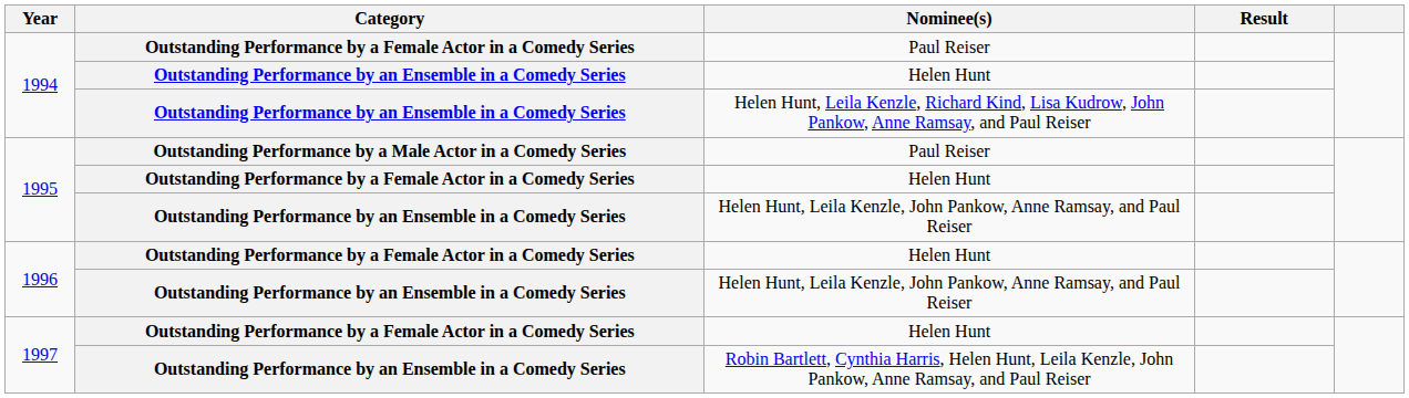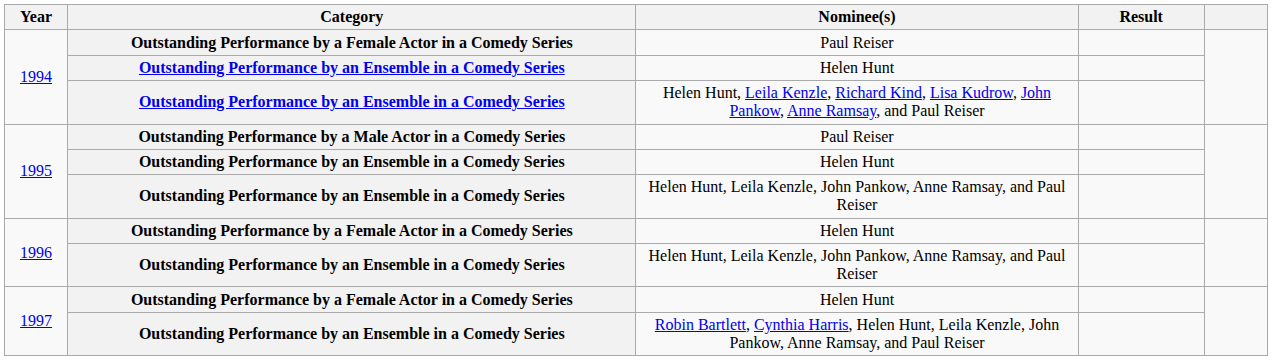1995 / Helen Hunt | Category: Outstanding Performance by a Female Actor in a Comedy Series -> Outstanding Performance by an Ensemble in a Comedy Series
